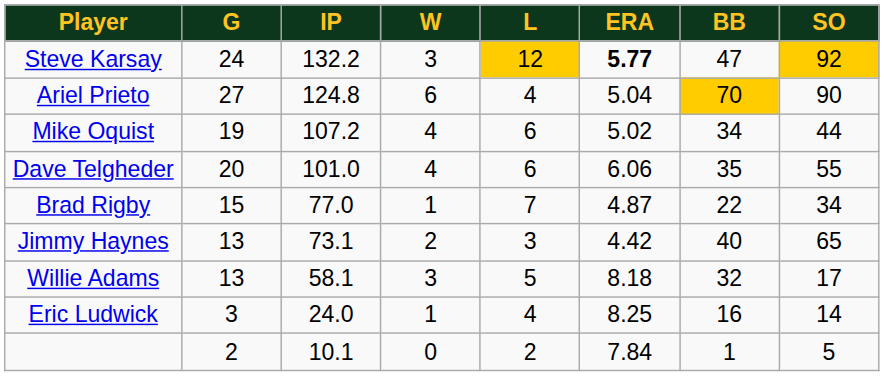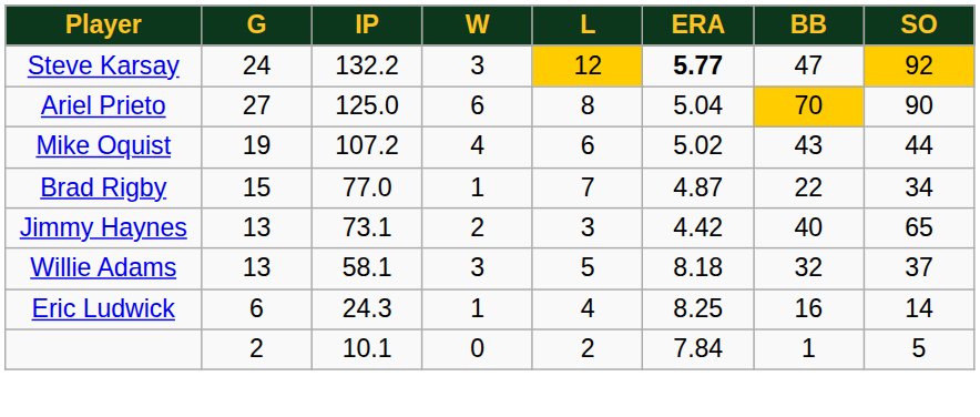Ariel Prieto | IP: 124.8 -> 125.0
Ariel Prieto | L: 4 -> 8
Mike Oquist | BB: 34 -> 43
- row: Dave Telgheder | 20 | 101.0 | 4 | 6 | 6.06 | 35 | 55
Willie Adams | SO: 17 -> 37
Eric Ludwick | G: 3 -> 6
Eric Ludwick | IP: 24.0 -> 24.3
